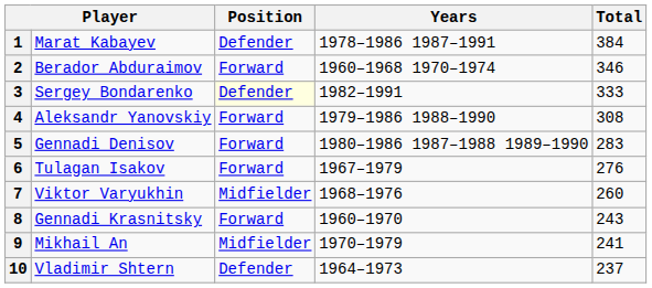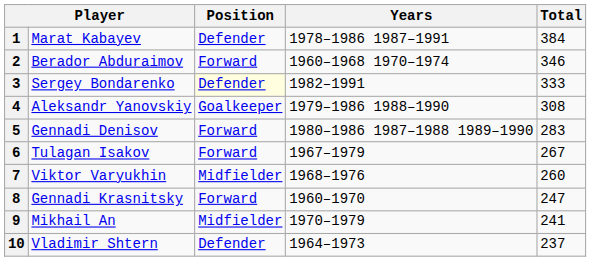4 | Position: Forward -> Goalkeeper
6 | Total: 276 -> 267
8 | Total: 243 -> 247
